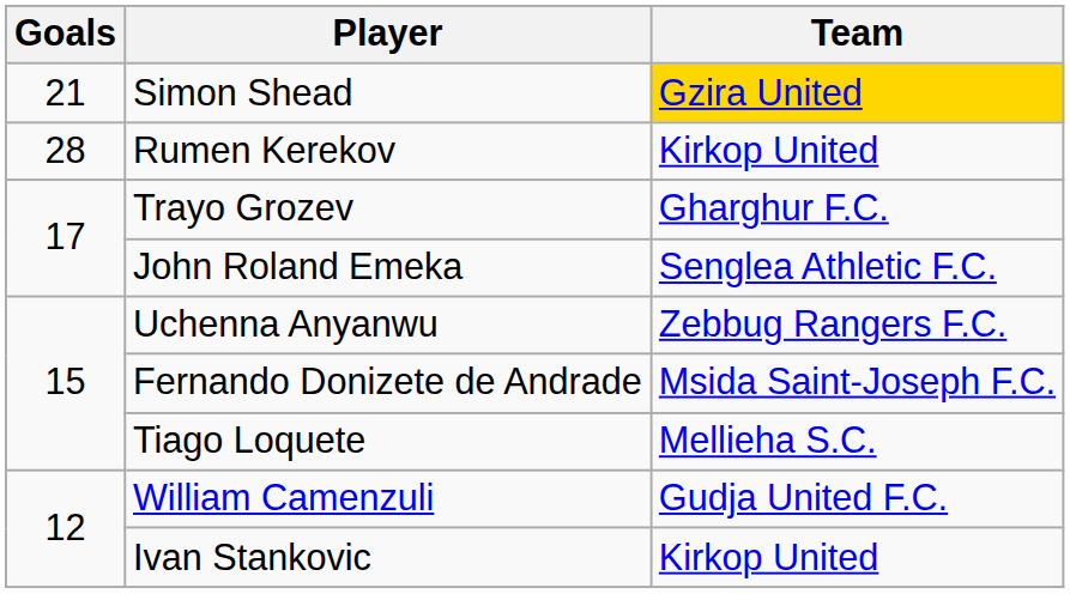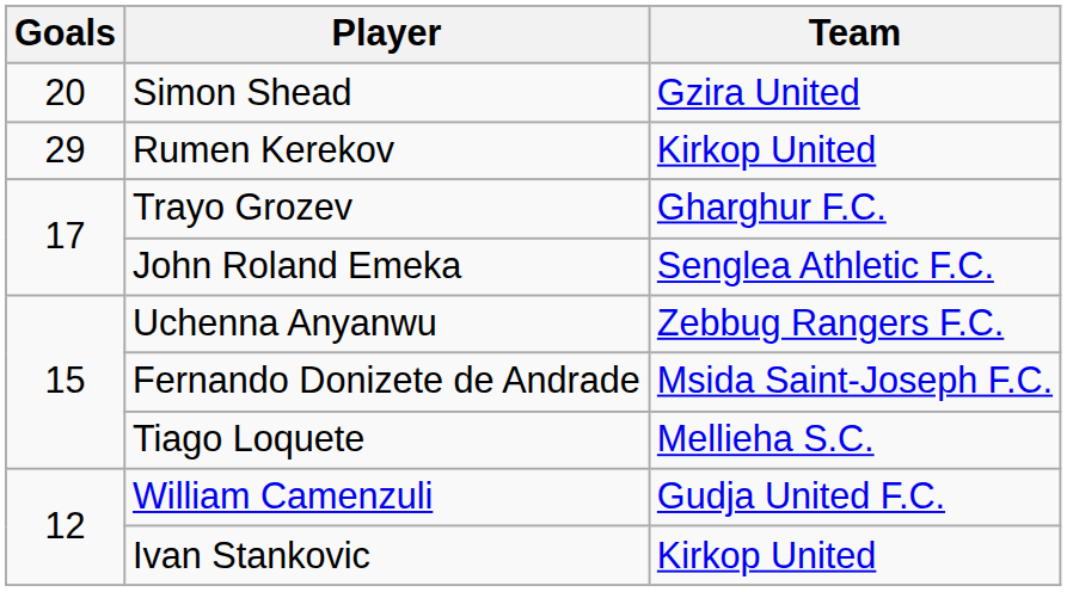Simon Shead | Goals: 21 -> 20
Simon Shead | Team: gold background -> no background
Rumen Kerekov | Goals: 28 -> 29
